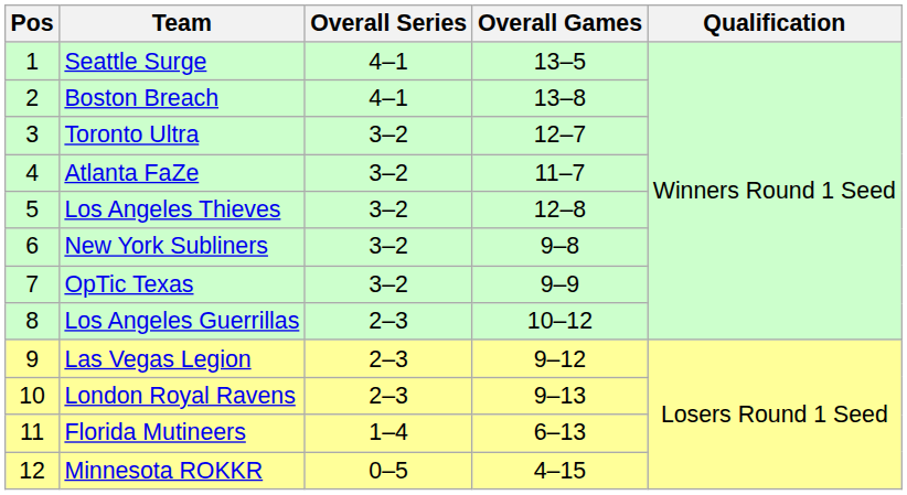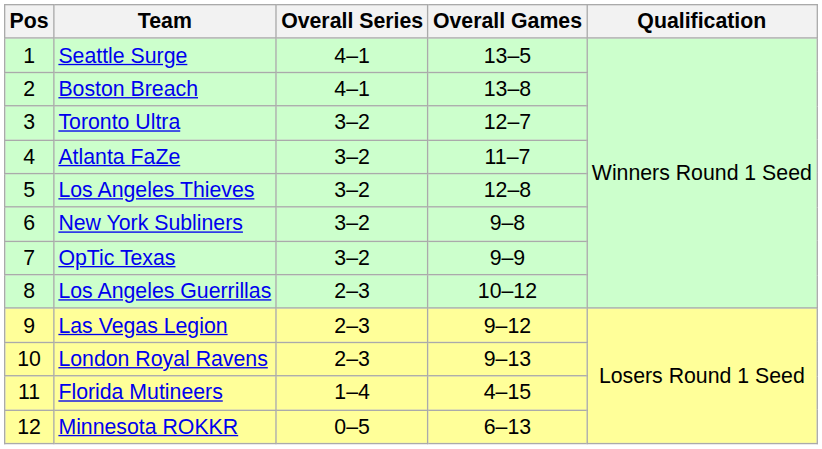Florida Mutineers | Overall Games: 6–13 -> 4–15
Minnesota ROKKR | Overall Games: 4–15 -> 6–13
